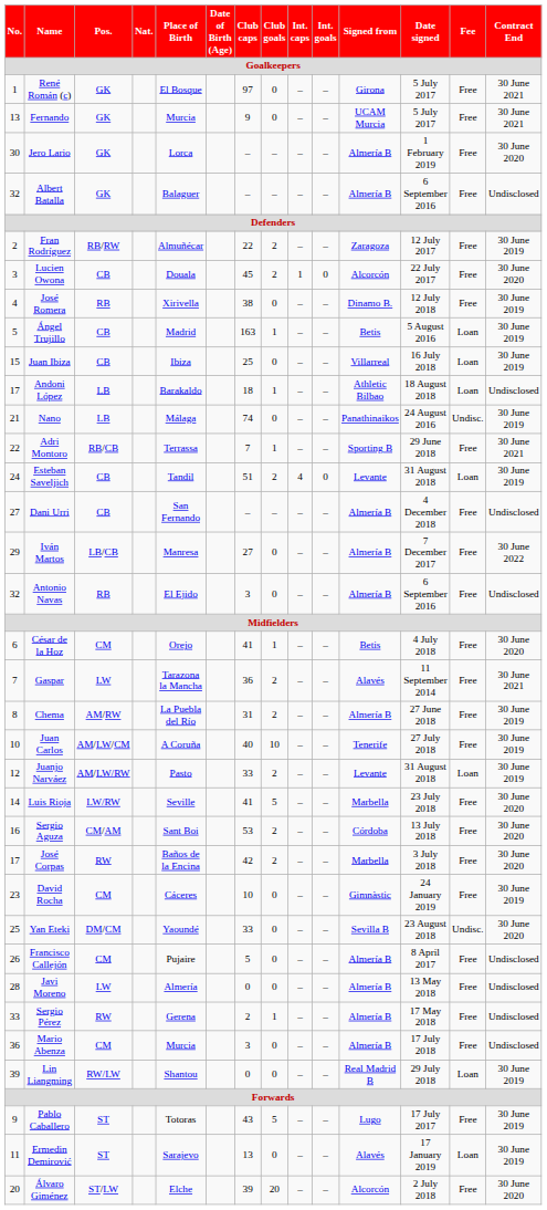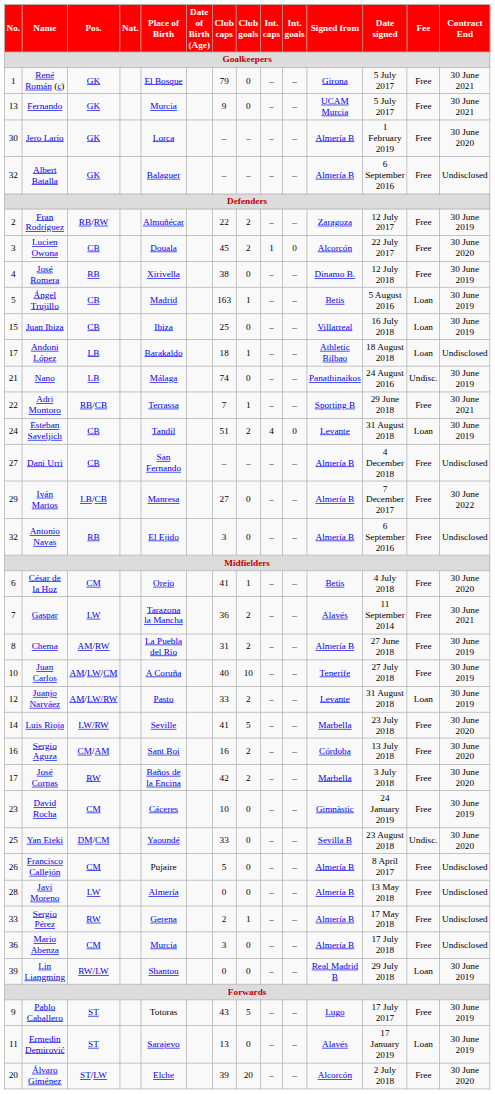René Román (c) | Club caps: 97 -> 79
Sergio Aguza | Club caps: 53 -> 16
